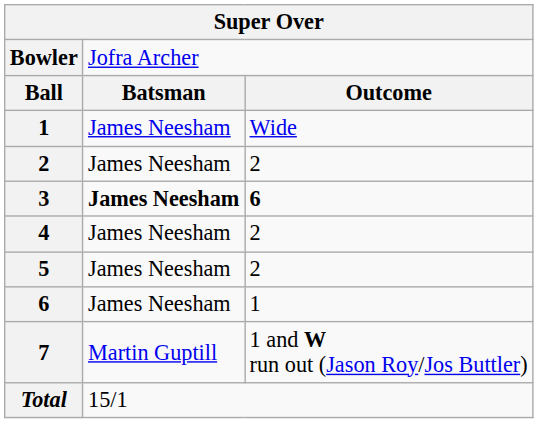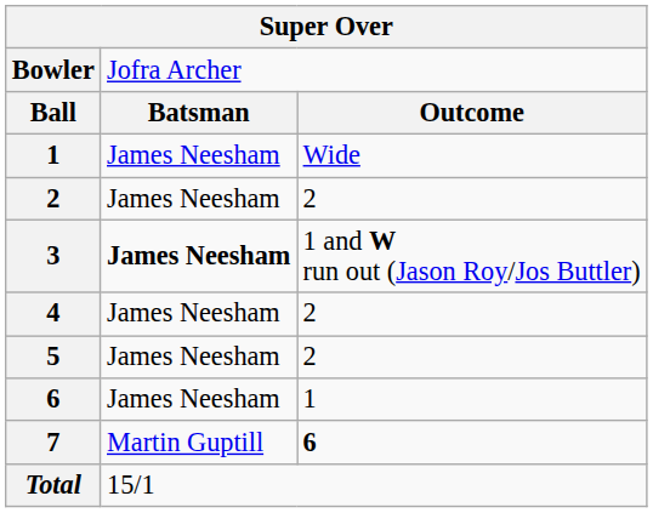3 | column 3: 6 -> 1 and W run out (Jason Roy/Jos Buttler)
7 | column 3: 1 and W run out (Jason Roy/Jos Buttler) -> 6
